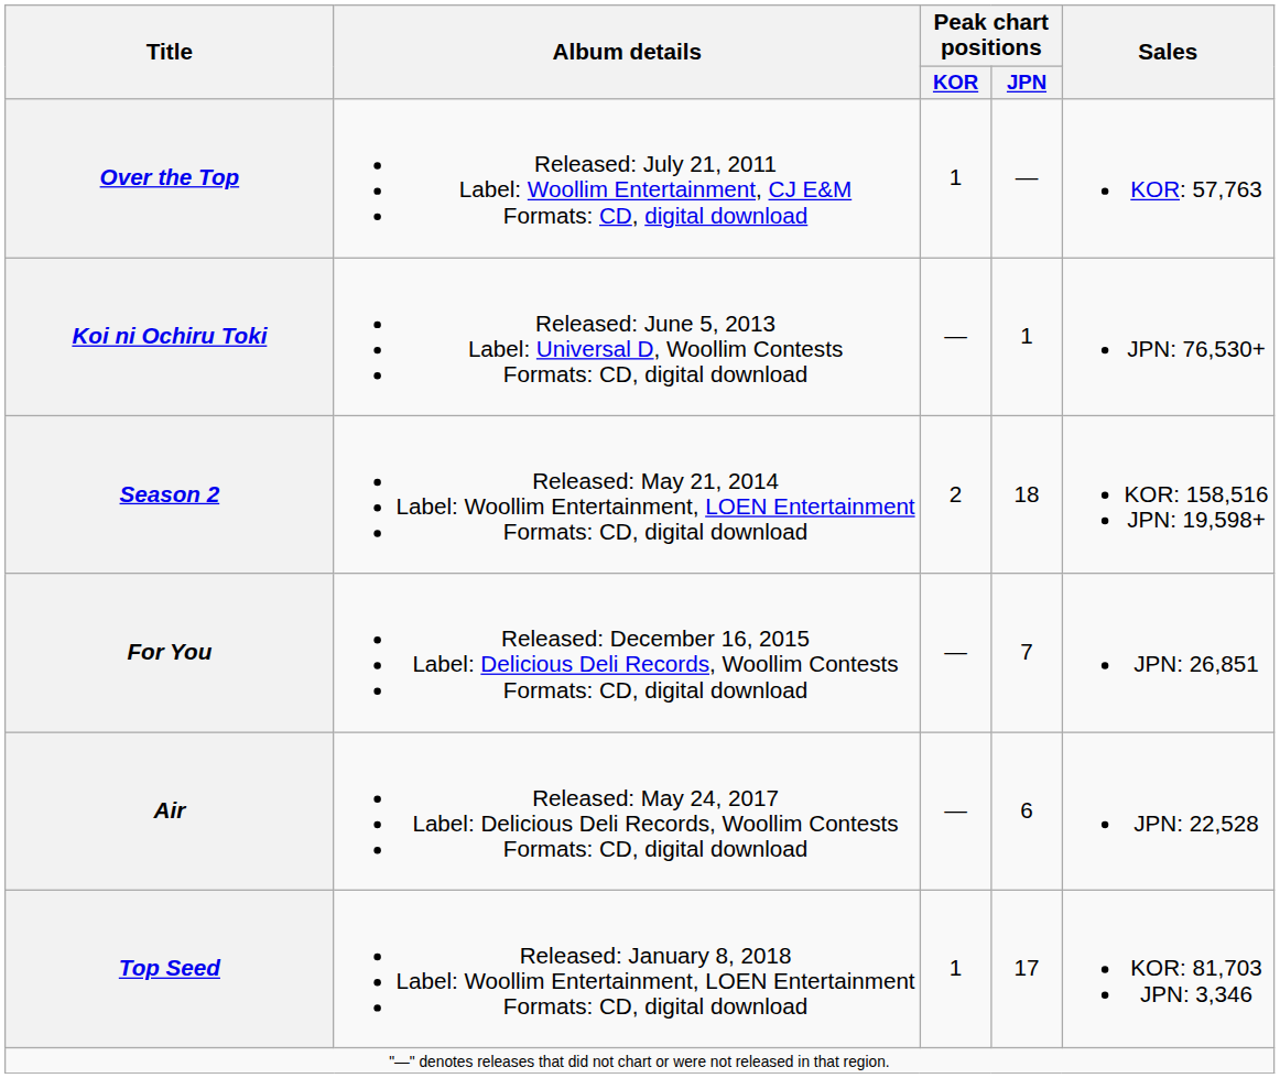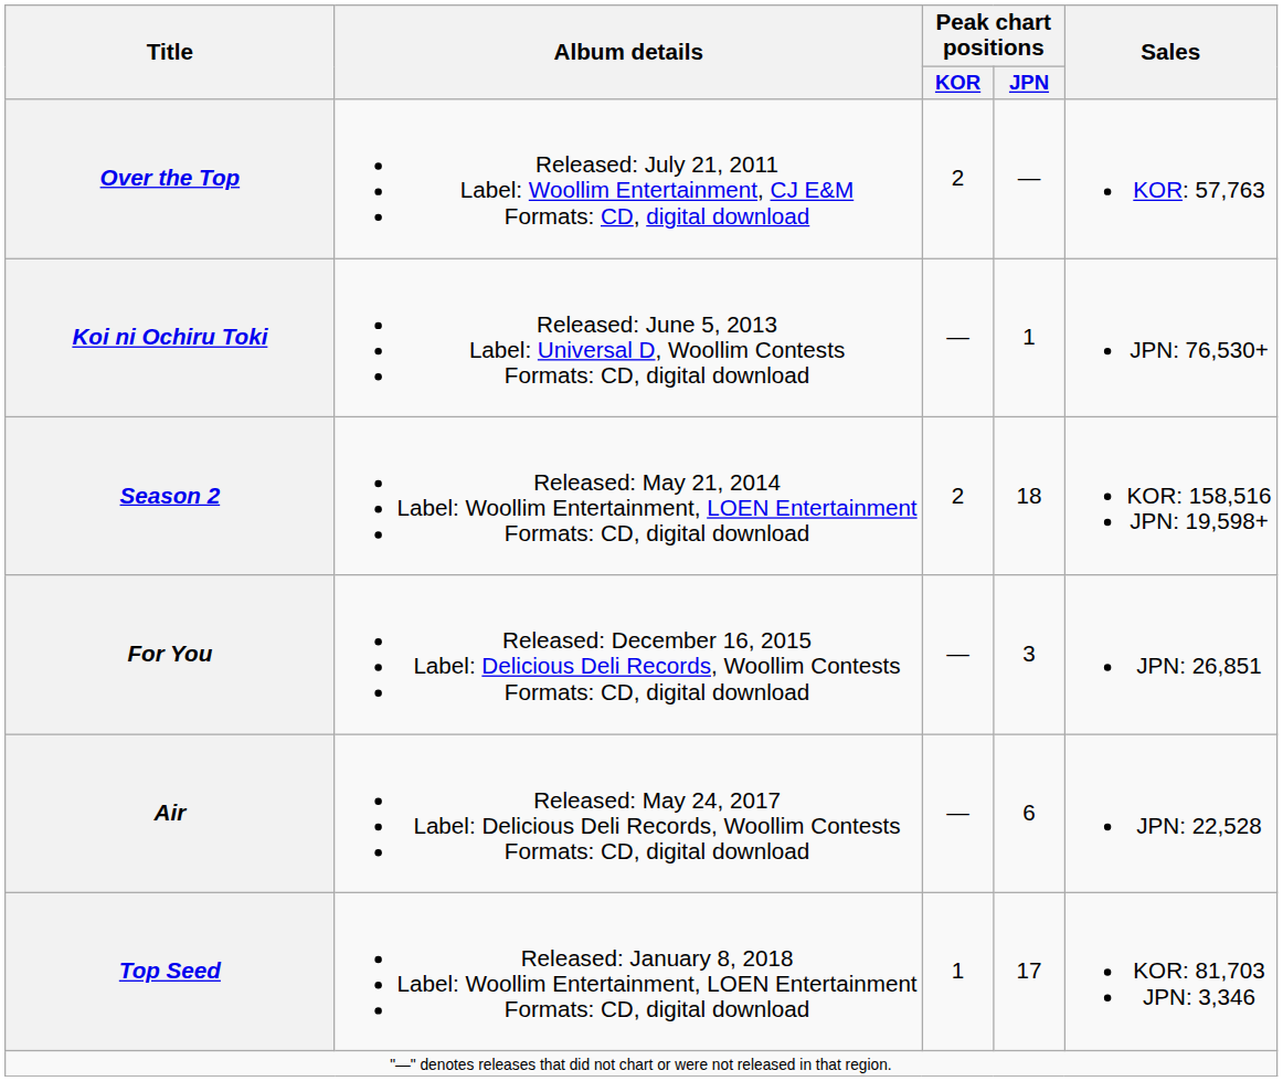Over the Top | Peak chart positions / KOR: 1 -> 2
For You | Peak chart positions / JPN: 7 -> 3
